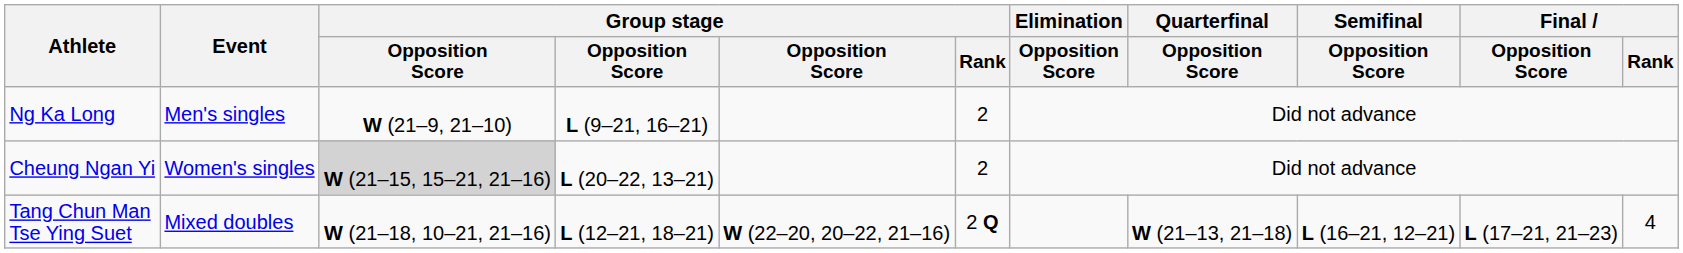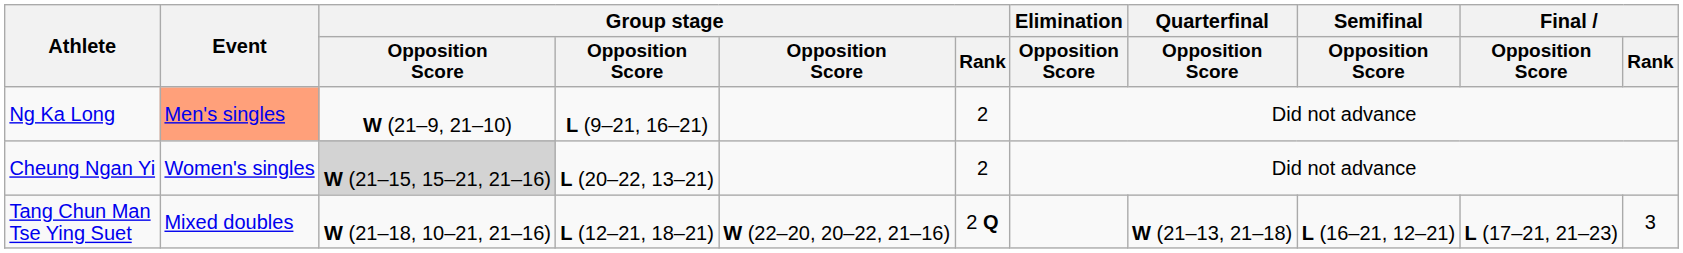Ng Ka Long | Event: no background -> lightsalmon background
Tang Chun Man Tse Ying Suet | Final / Rank: 4 -> 3
